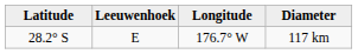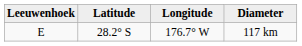columns swapped: Leeuwenhoek <-> Latitude
